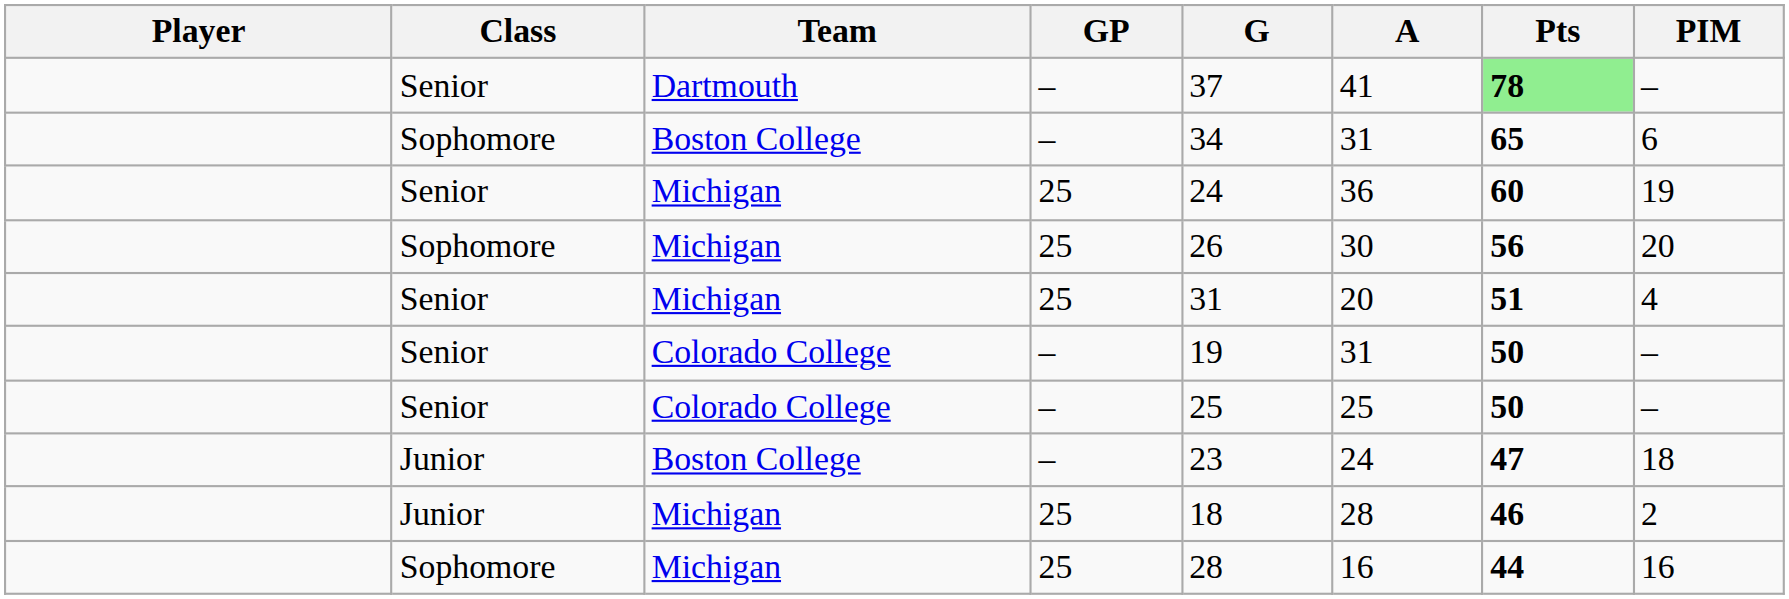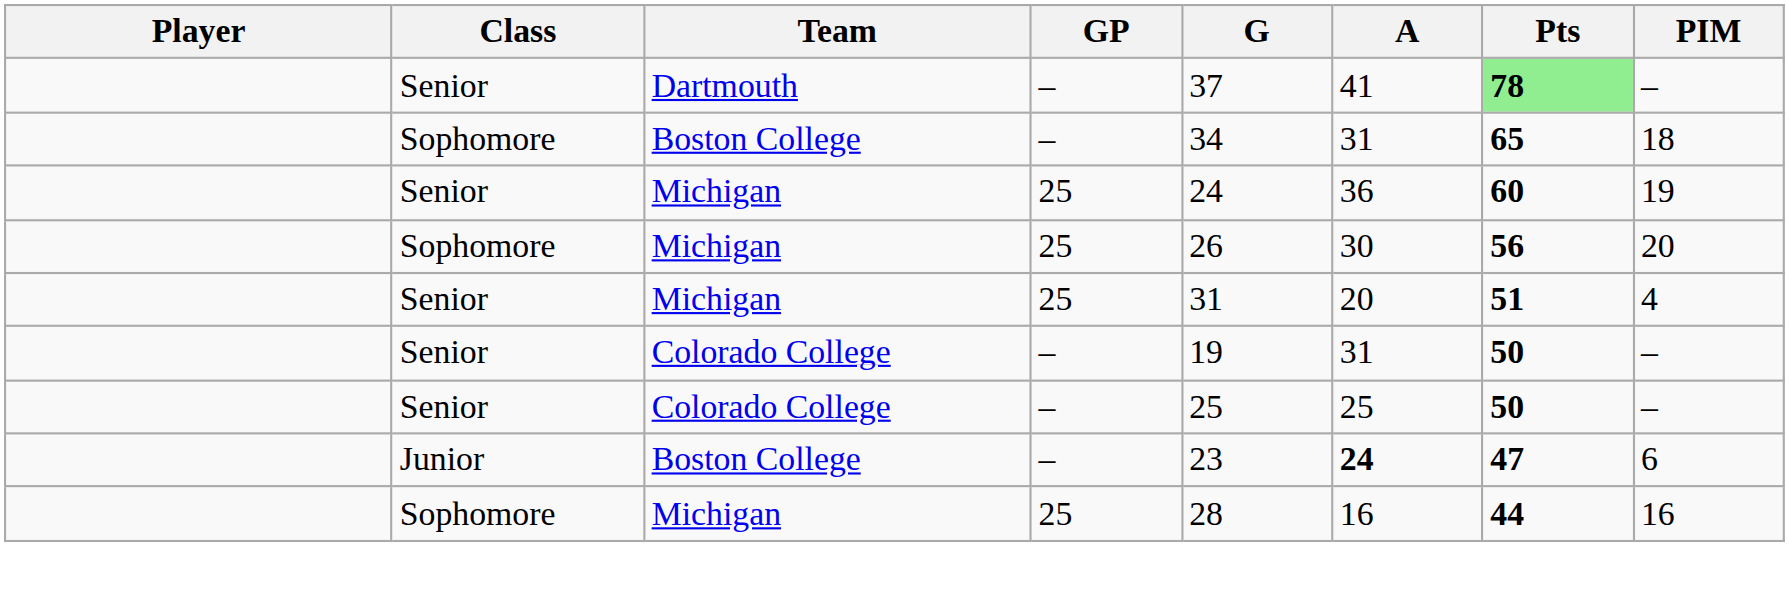Sophomore / Boston College | PIM: 6 -> 18
Junior / Boston College | A: normal -> bold
Junior / Boston College | PIM: 18 -> 6
- row: Junior | Michigan | 25 | 18 | 28 | 46 | 2
